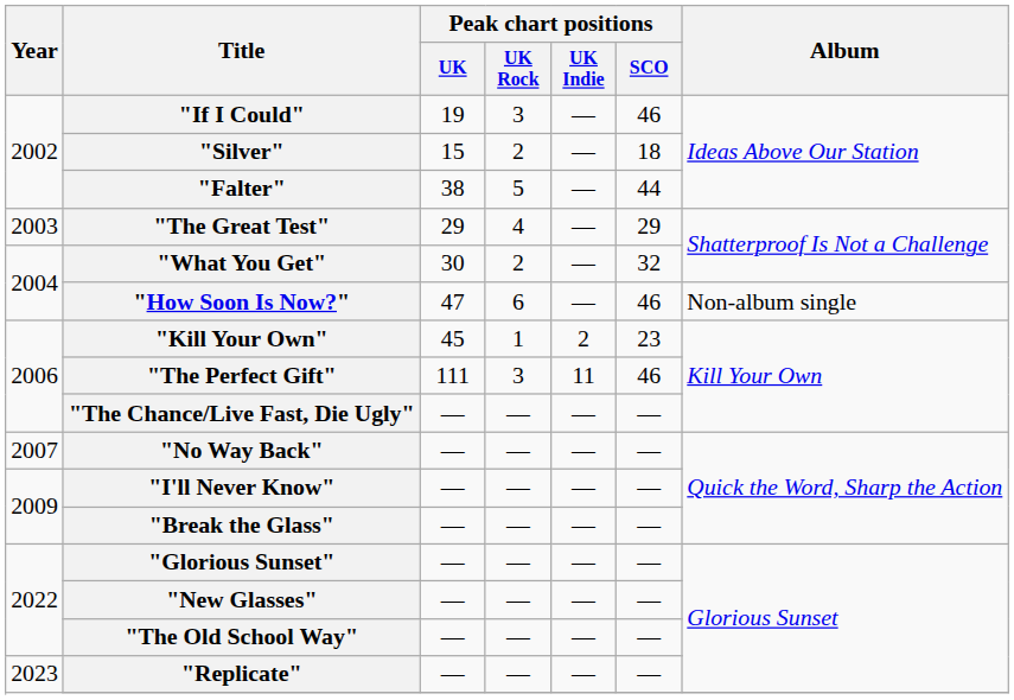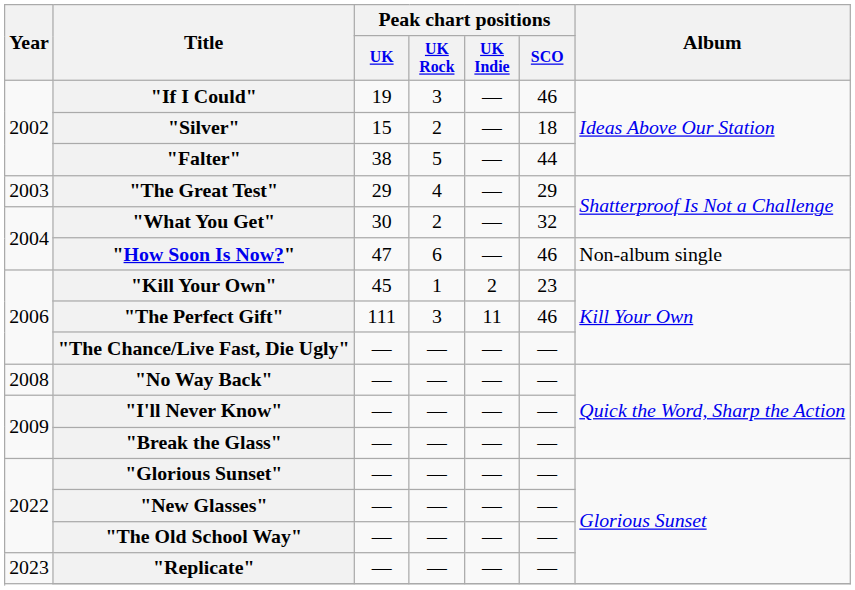"No Way Back" | Year: 2007 -> 2008
